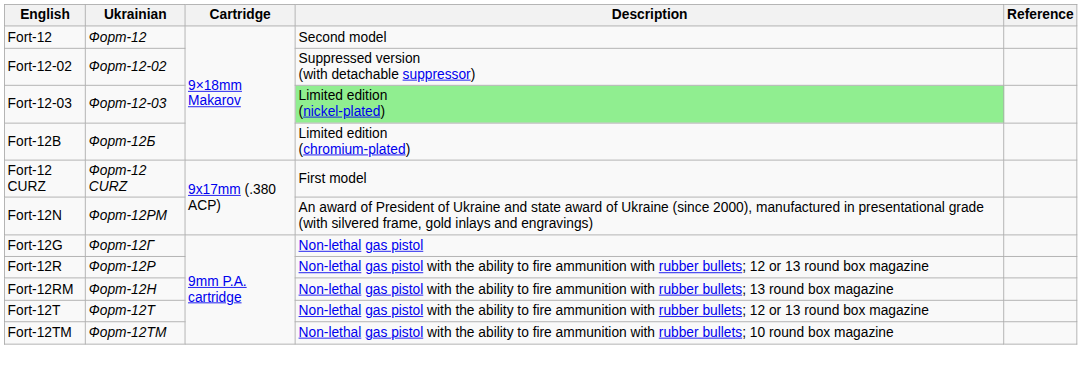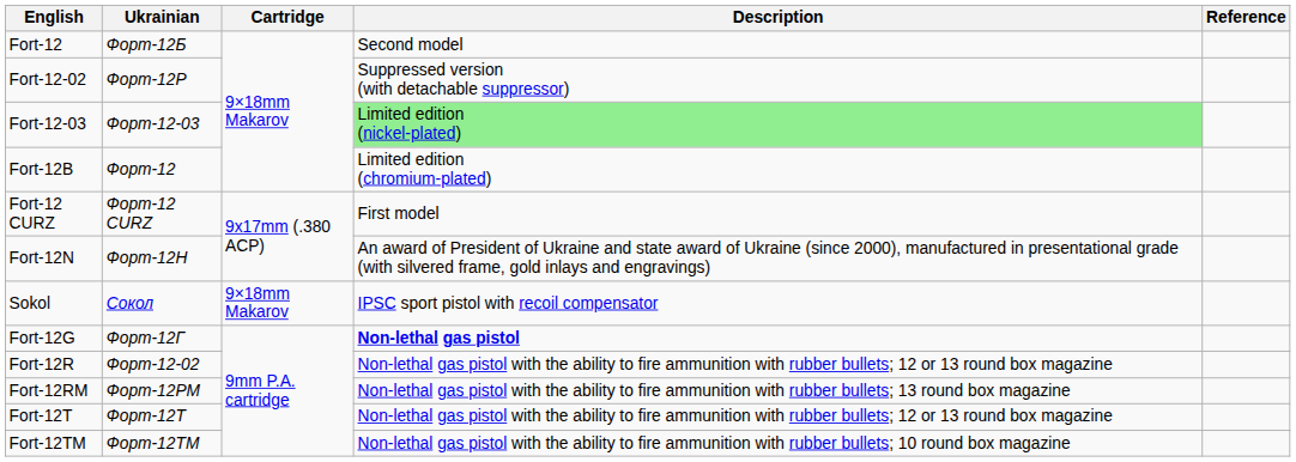Fort-12 | Ukrainian: Форт-12 -> Форт-12Б
Fort-12-02 | Ukrainian: Форт-12-02 -> Форт-12Р
Fort-12B | Ukrainian: Форт-12Б -> Форт-12
Fort-12N | Ukrainian: Форт-12РМ -> Форт-12Н
+ row: Sokol | Сокол | 9×18mm Makarov | IPSC sport pistol with recoil compensator
Fort-12G | Description: normal -> bold
Fort-12R | Ukrainian: Форт-12Р -> Форт-12-02
Fort-12RM | Ukrainian: Форт-12Н -> Форт-12РМ
